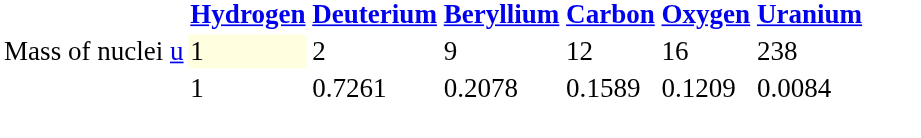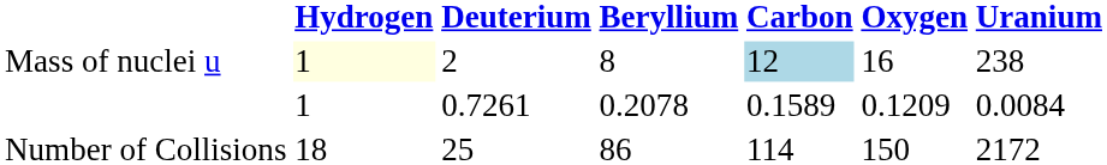Mass of nuclei u | Beryllium: 9 -> 8
Mass of nuclei u | Carbon: no background -> lightblue background
+ row: Number of Collisions | 18 | 25 | 86 | 114 | 150 | 2172
